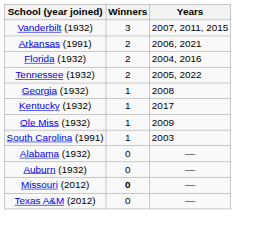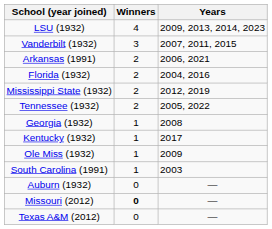+ row: LSU (1932) | 4 | 2009, 2013, 2014, 2023
+ row: Mississippi State (1932) | 2 | 2012, 2019
- row: Alabama (1932) | 0 | —
